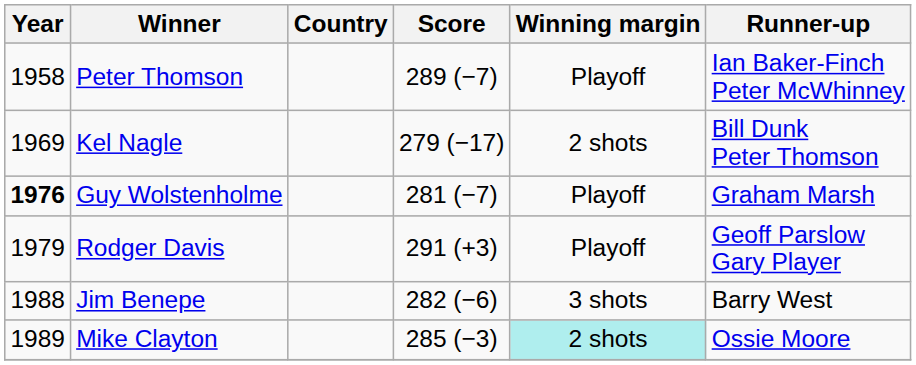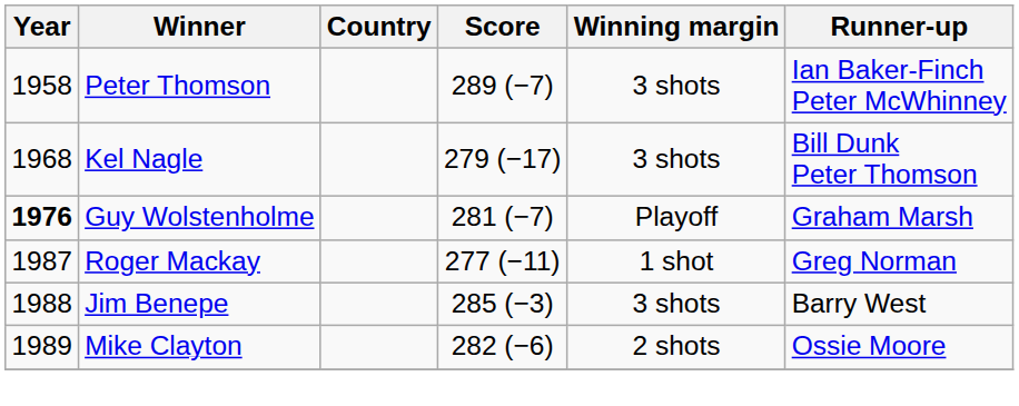Peter Thomson | Winning margin: Playoff -> 3 shots
Kel Nagle | Year: 1969 -> 1968
Kel Nagle | Winning margin: 2 shots -> 3 shots
- row: 1979 | Rodger Davis | 291 (+3) | Playoff | Geoff Parslow Gary Player
+ row: 1987 | Roger Mackay | 277 (−11) | 1 shot | Greg Norman
Jim Benepe | Score: 282 (−6) -> 285 (−3)
Mike Clayton | Score: 285 (−3) -> 282 (−6)
Mike Clayton | Winning margin: paleturquoise background -> no background
